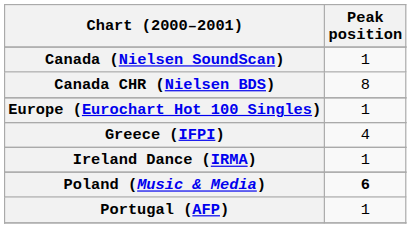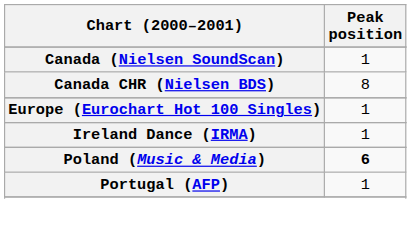- row: Greece (IFPI) | 4
